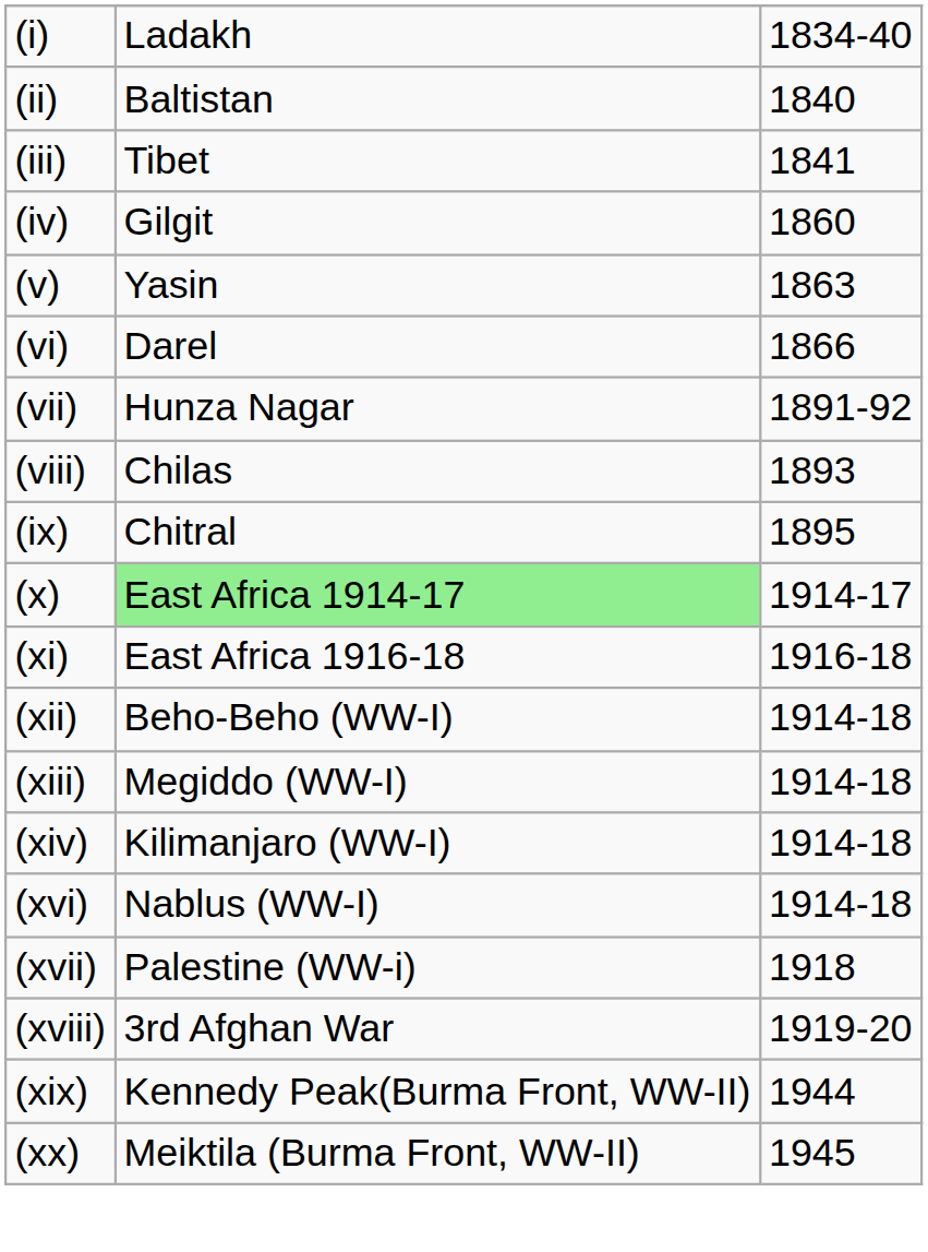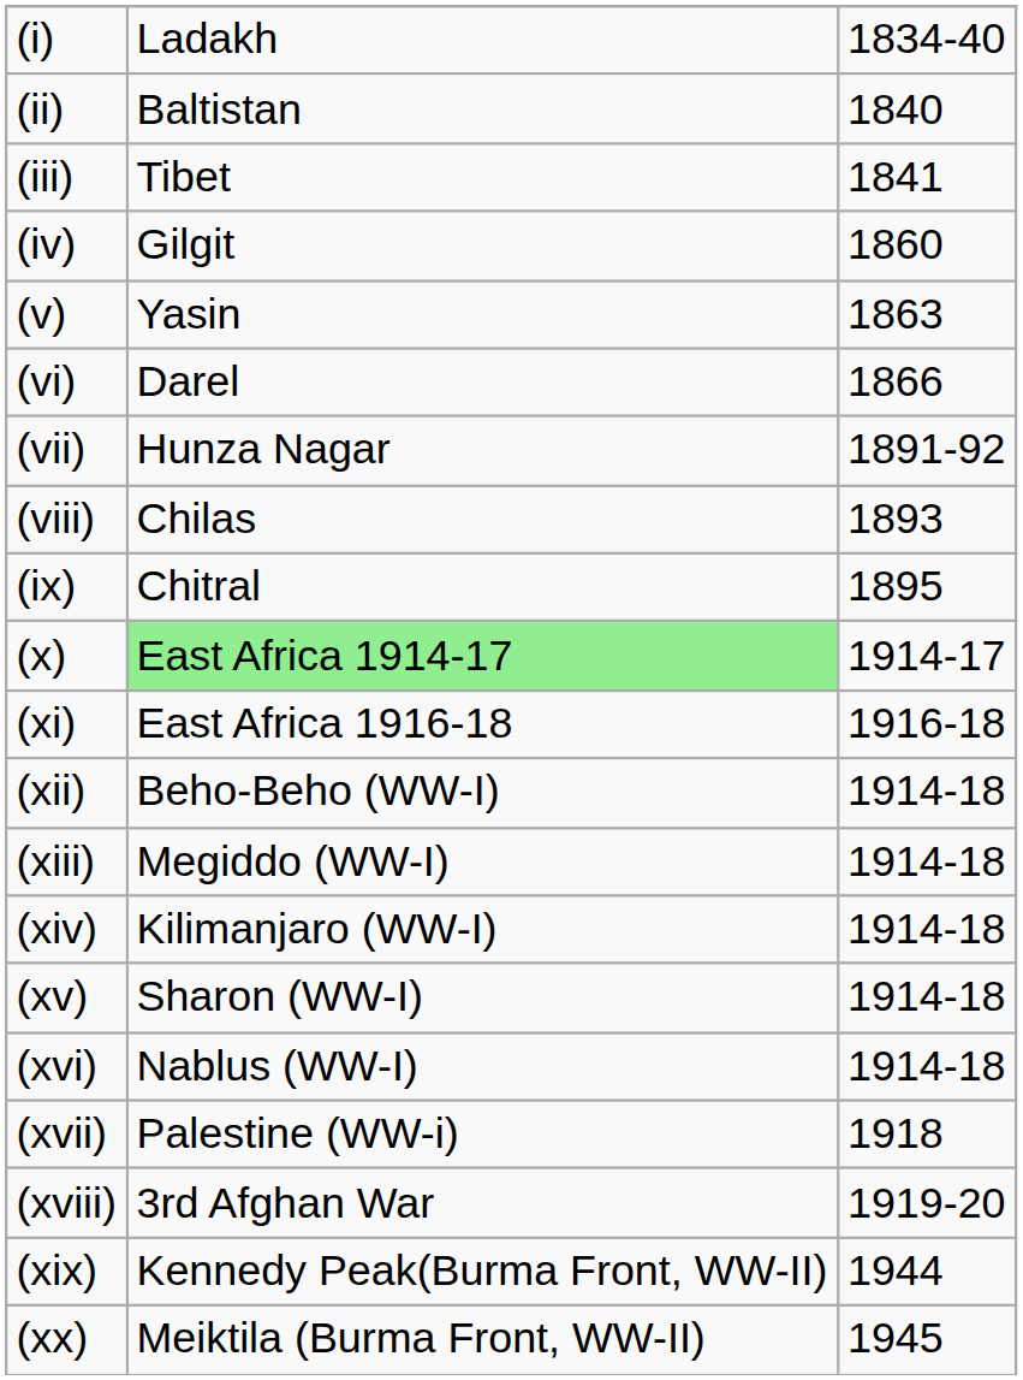+ row: (xv) | Sharon (WW-I) | 1914-18
